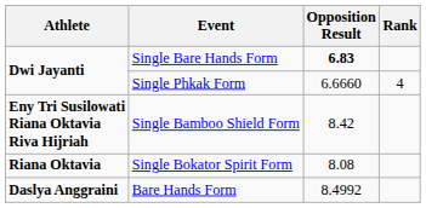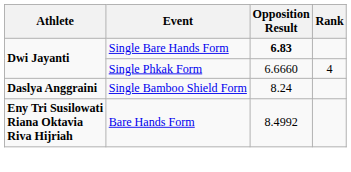Single Bamboo Shield Form | Athlete: Eny Tri Susilowati Riana Oktavia Riva Hijriah -> Daslya Anggraini
Single Bamboo Shield Form | Opposition Result: 8.42 -> 8.24
- row: Riana Oktavia | Single Bokator Spirit Form | 8.08
Bare Hands Form | Athlete: Daslya Anggraini -> Eny Tri Susilowati Riana Oktavia Riva Hijriah
